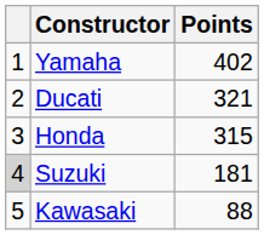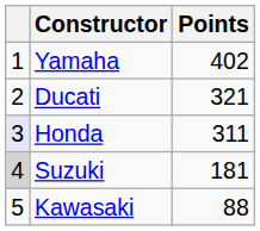Honda | column 1: no background -> lavender background
Honda | Points: 315 -> 311
